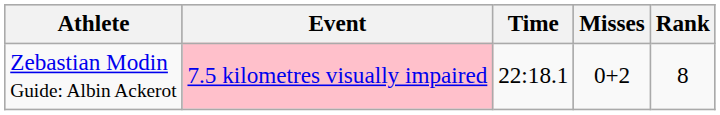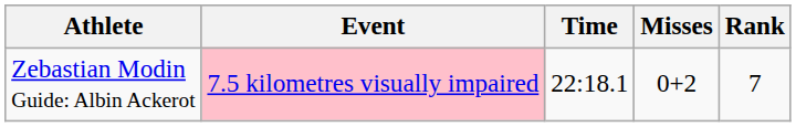Zebastian Modin Guide: Albin Ackerot | Rank: 8 -> 7
